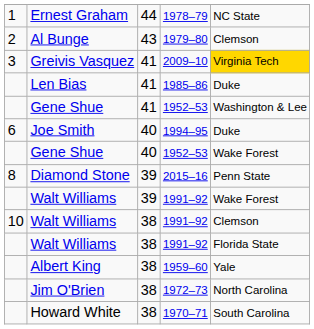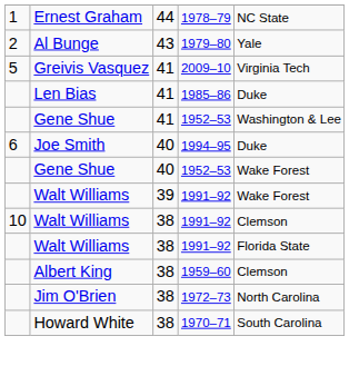Al Bunge | column 5: Clemson -> Yale
Greivis Vasquez | column 1: 3 -> 5
Greivis Vasquez | column 5: gold background -> no background
- row: 8 | Diamond Stone | 39 | 2015–16 | Penn State
Albert King | column 5: Yale -> Clemson
